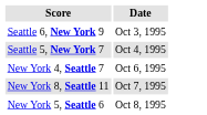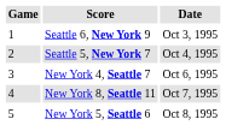+ column: Game | 1 | 2 | 3 | 4 | 5
